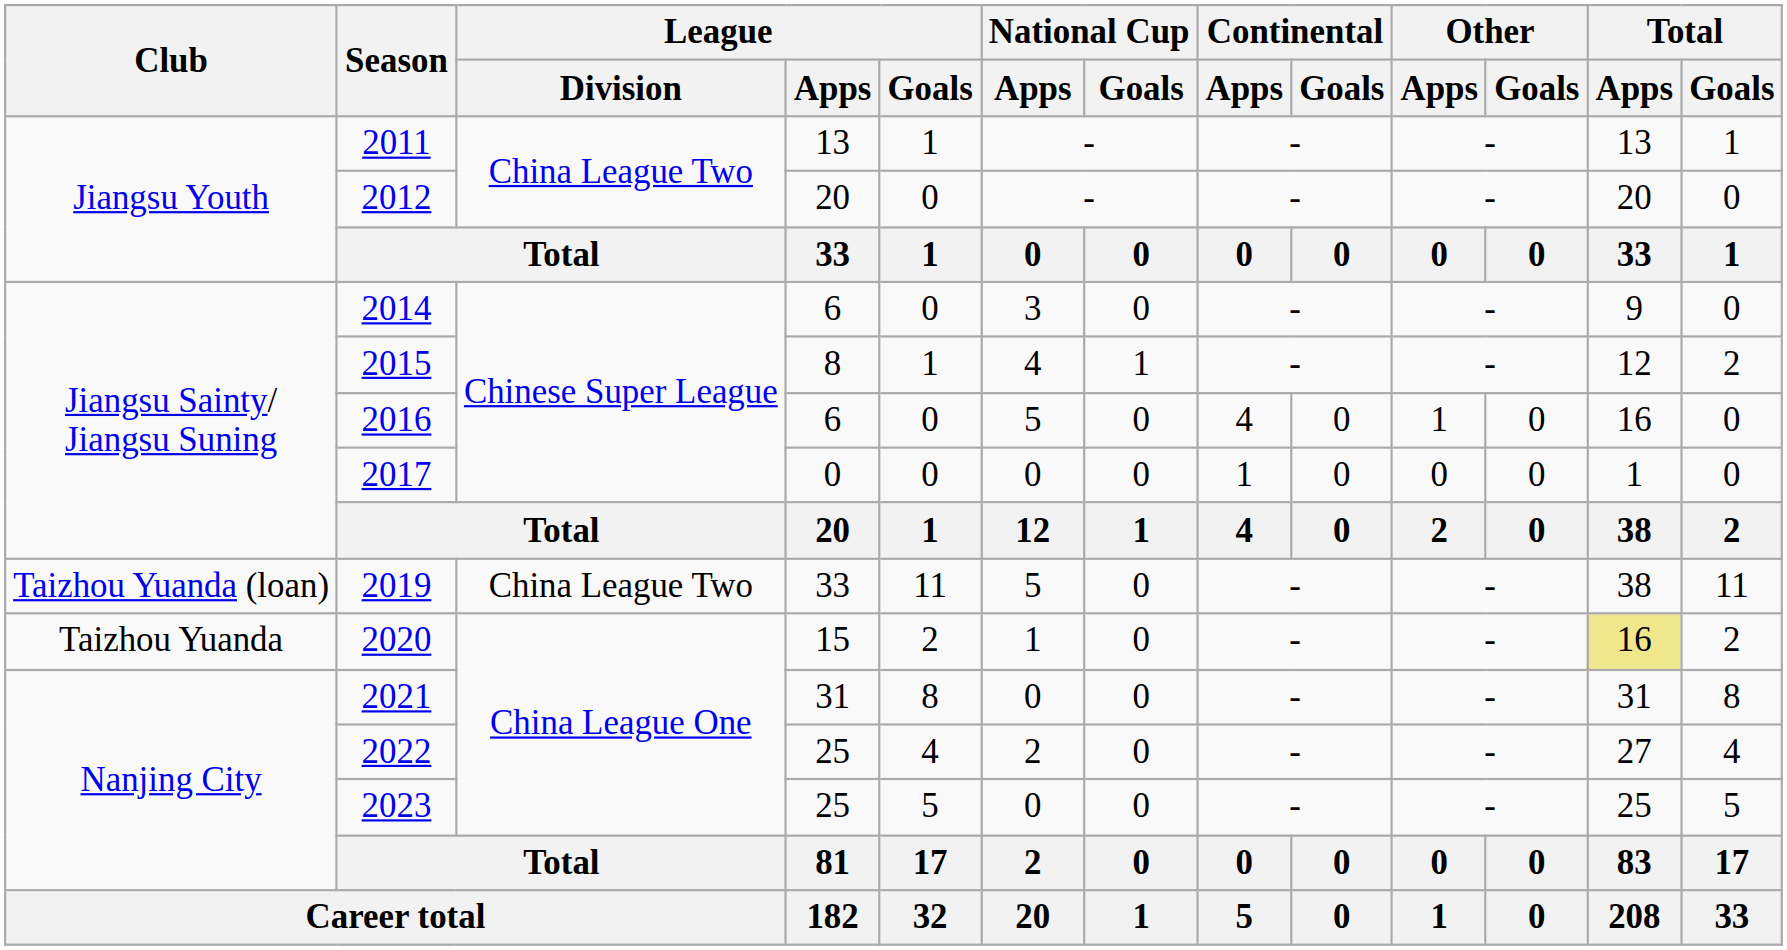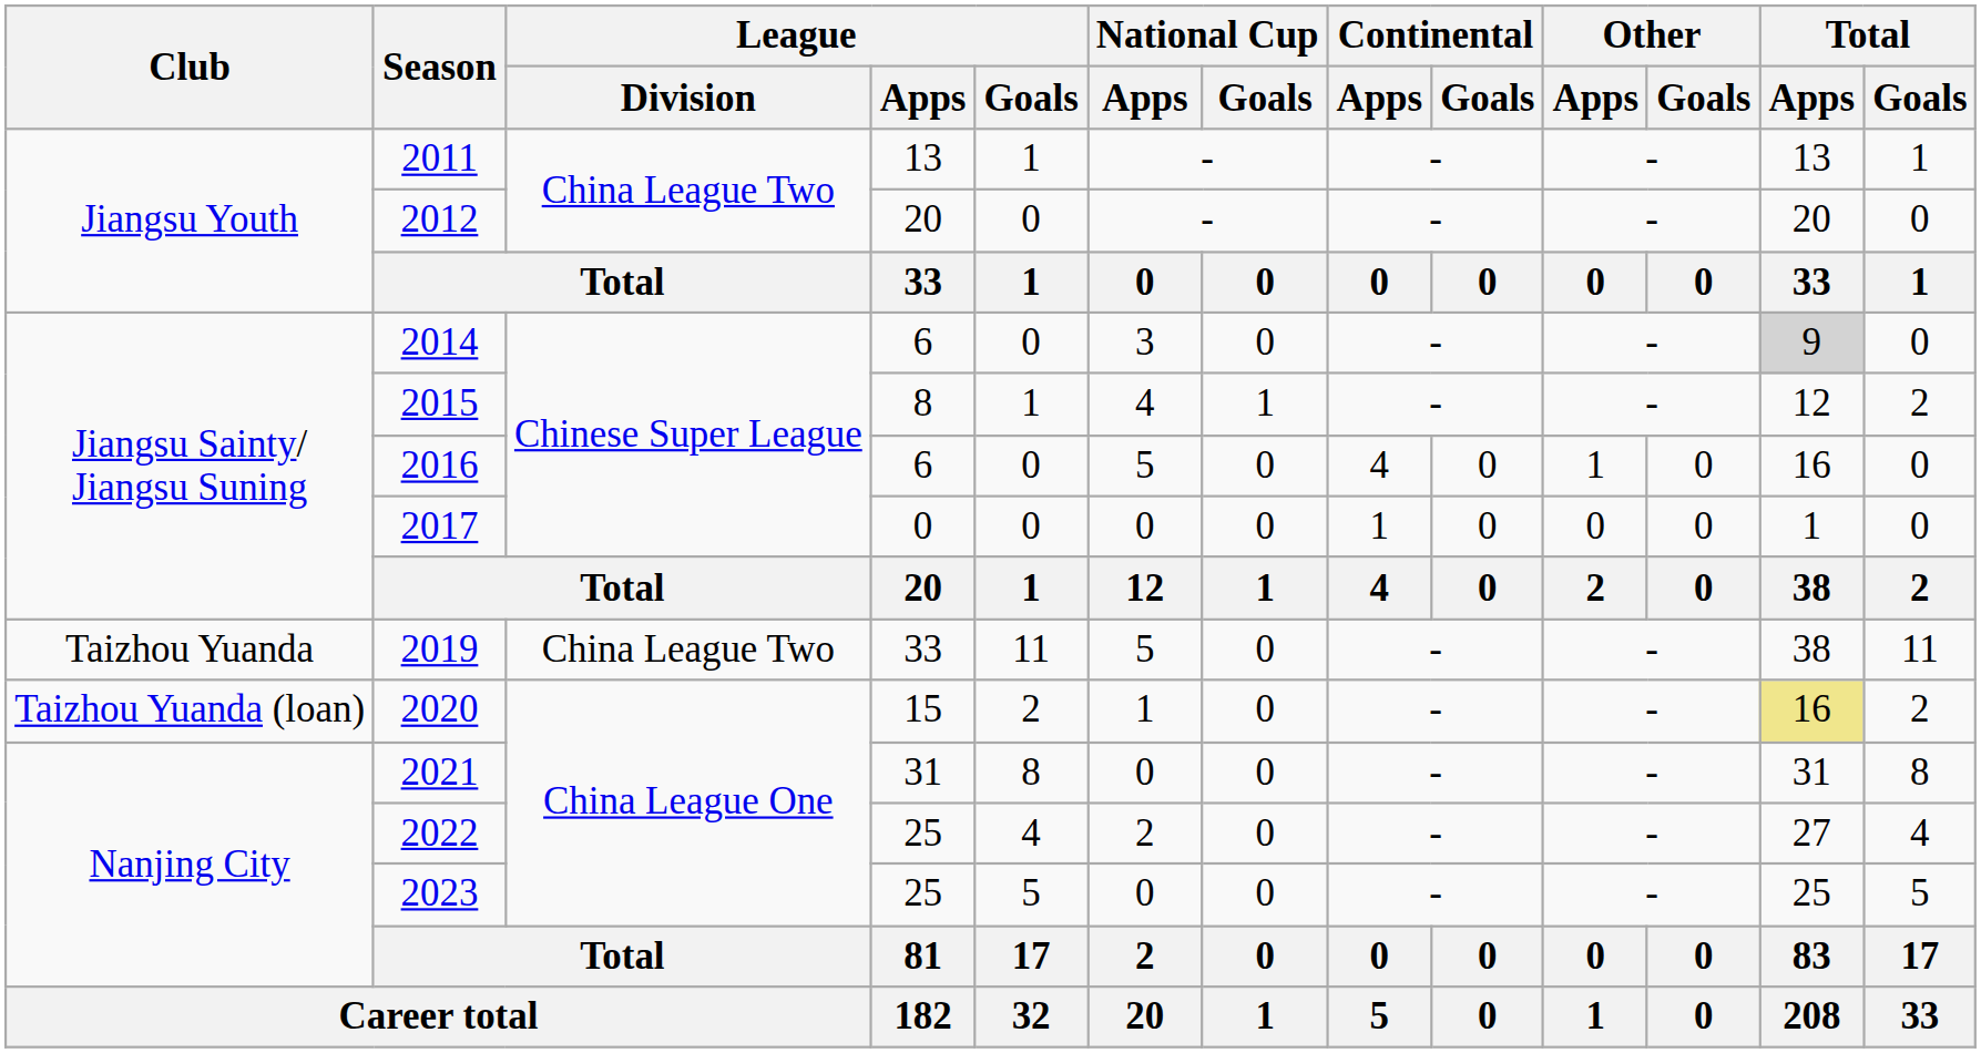2014 | Total / Apps: no background -> lightgrey background
2019 | Club: Taizhou Yuanda (loan) -> Taizhou Yuanda
2020 | Club: Taizhou Yuanda -> Taizhou Yuanda (loan)
